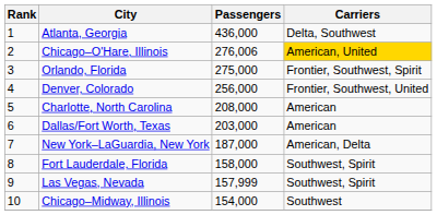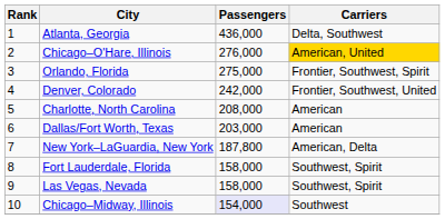Chicago–O'Hare, Illinois | Passengers: 276,006 -> 276,000
Denver, Colorado | Passengers: 256,000 -> 242,000
New York–LaGuardia, New York | Passengers: 187,000 -> 187,800
Las Vegas, Nevada | Passengers: 157,999 -> 158,000
Chicago–Midway, Illinois | Passengers: no background -> lavender background
